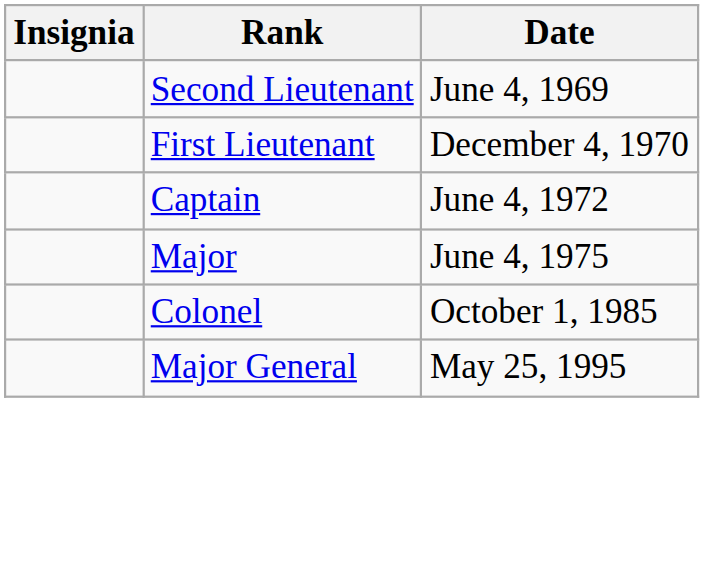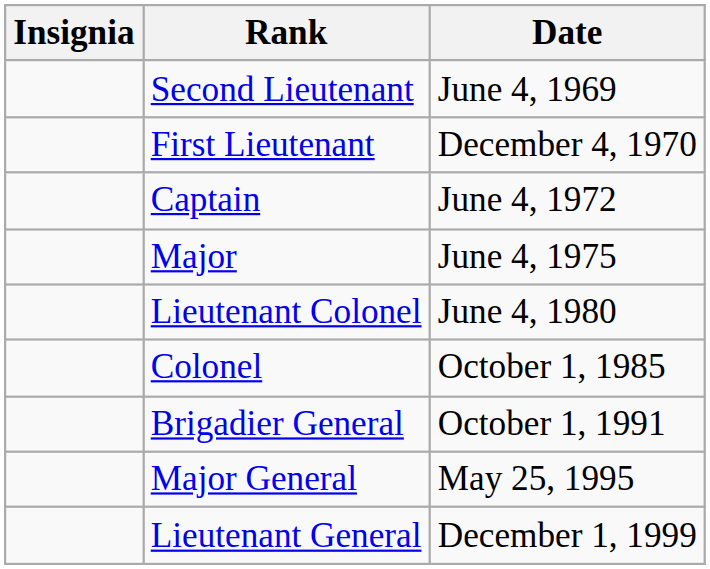+ row: Lieutenant Colonel | June 4, 1980
+ row: Brigadier General | October 1, 1991
+ row: Lieutenant General | December 1, 1999
